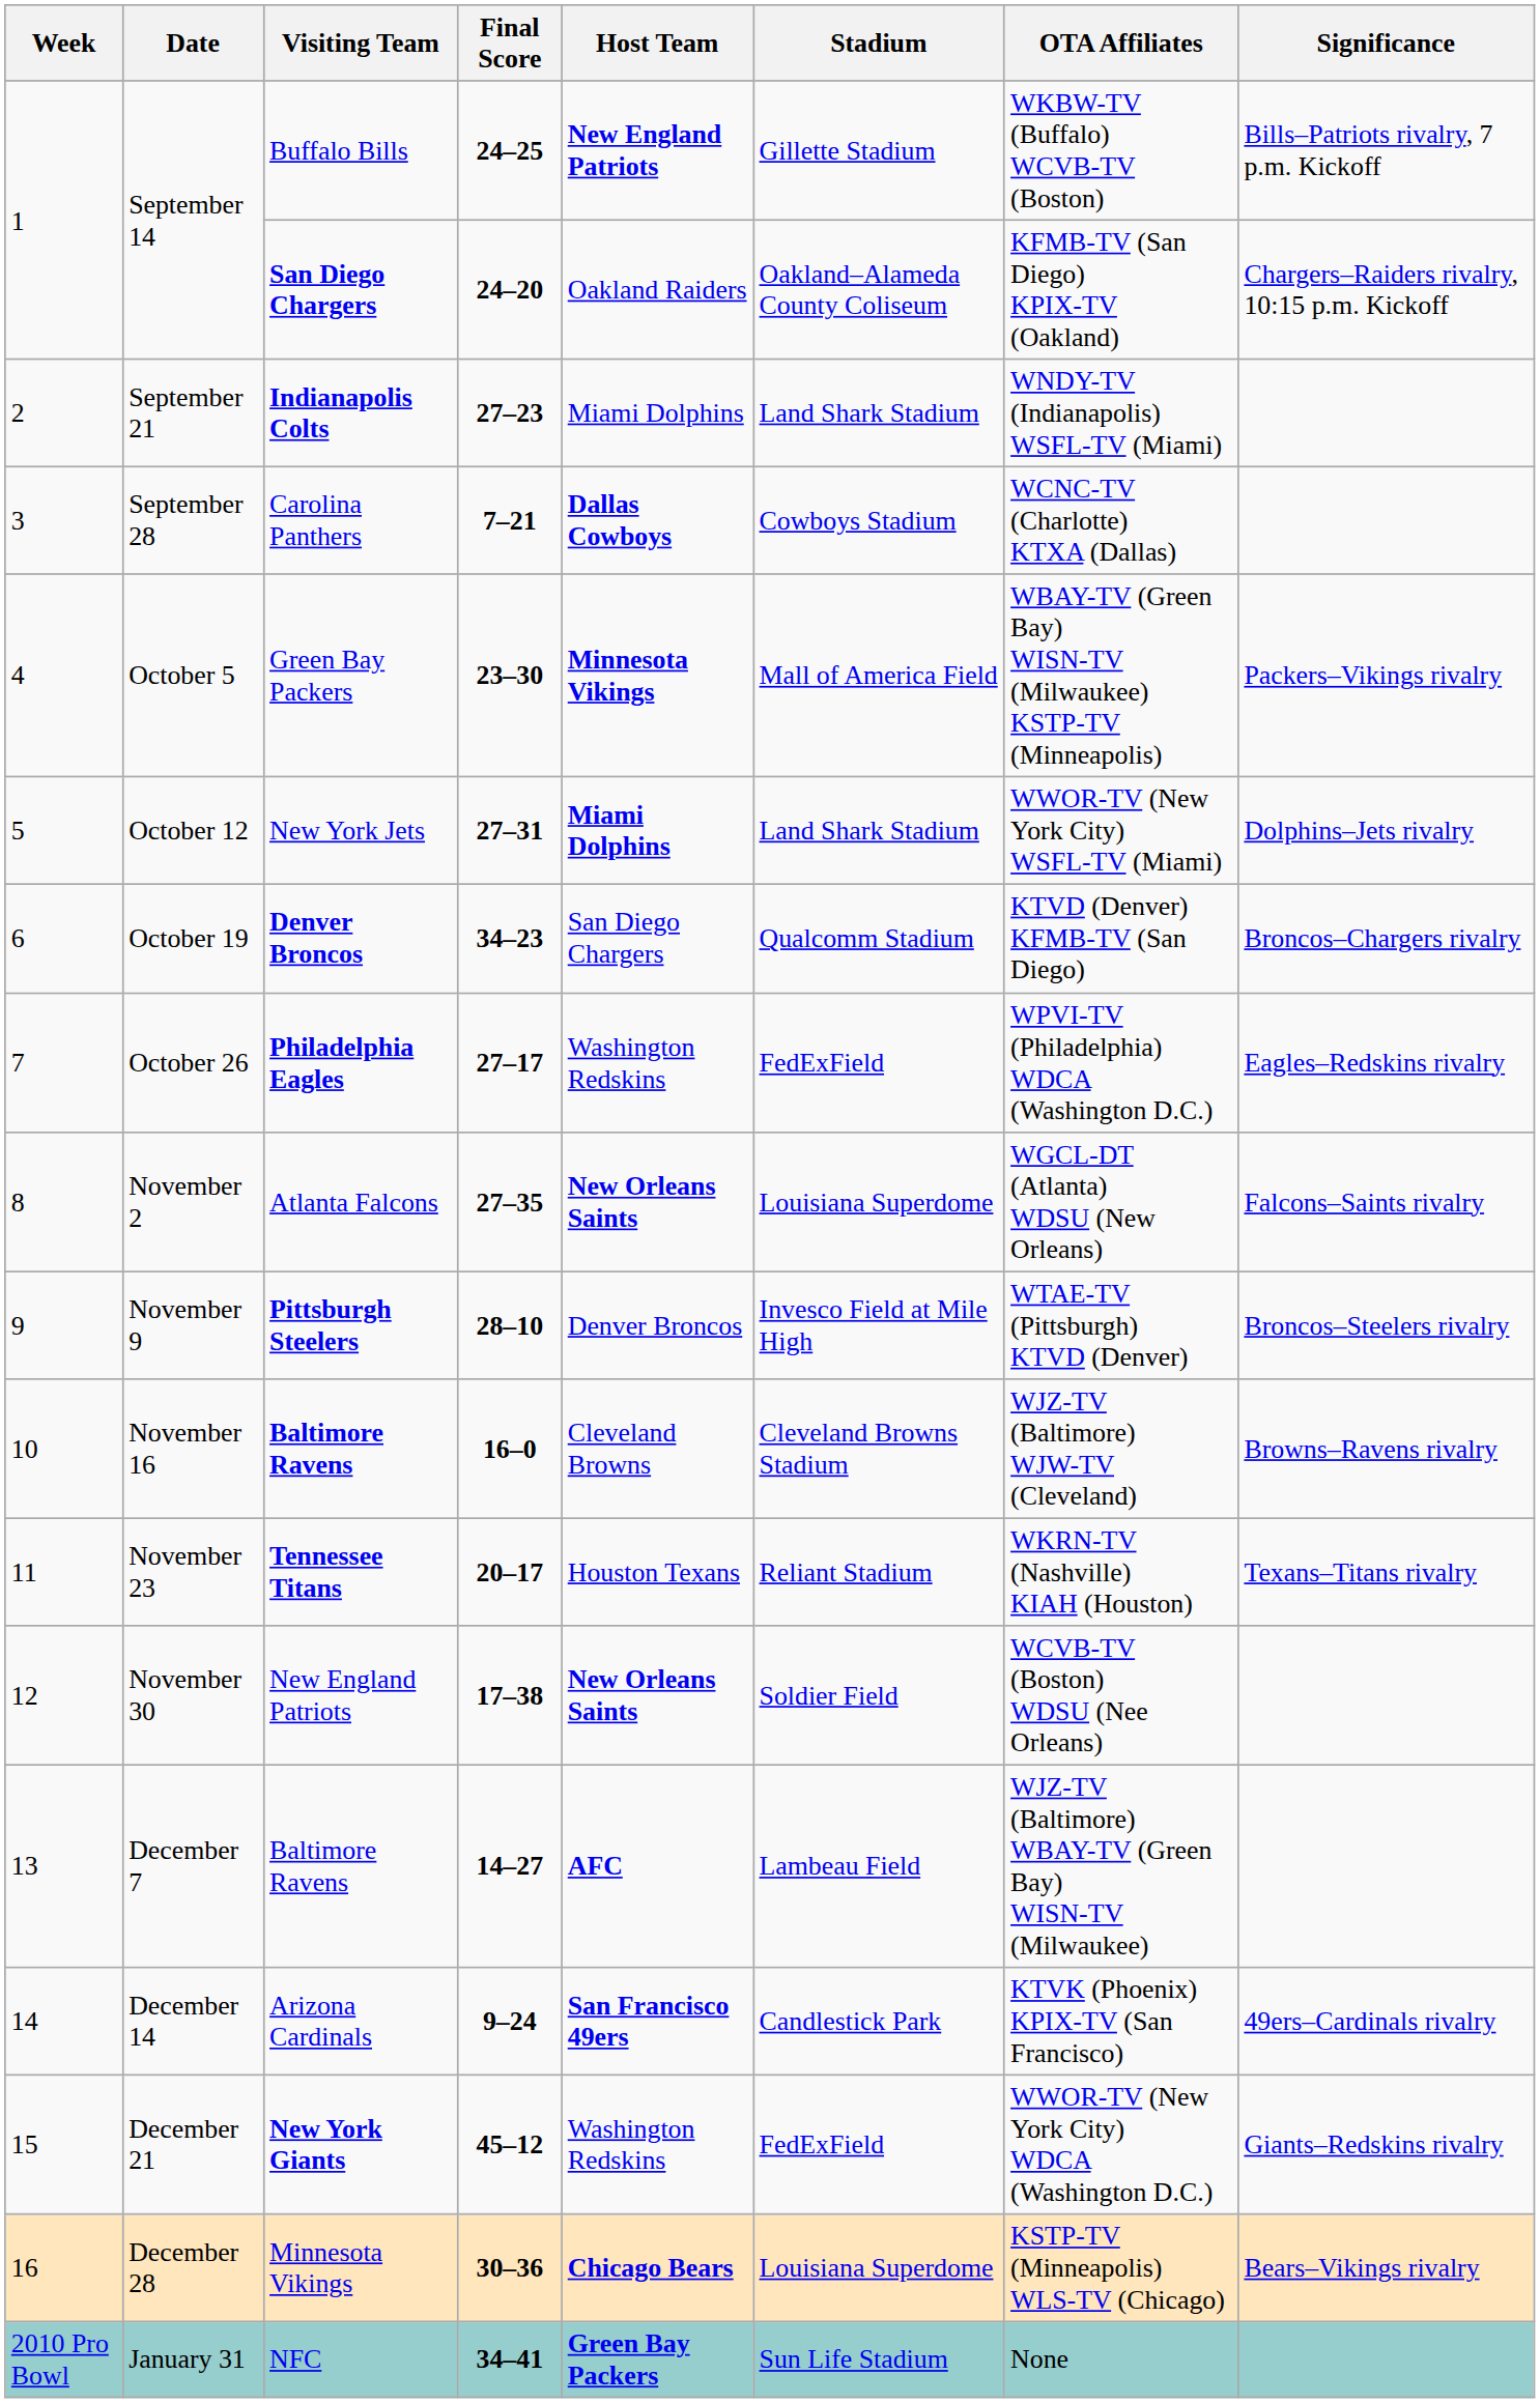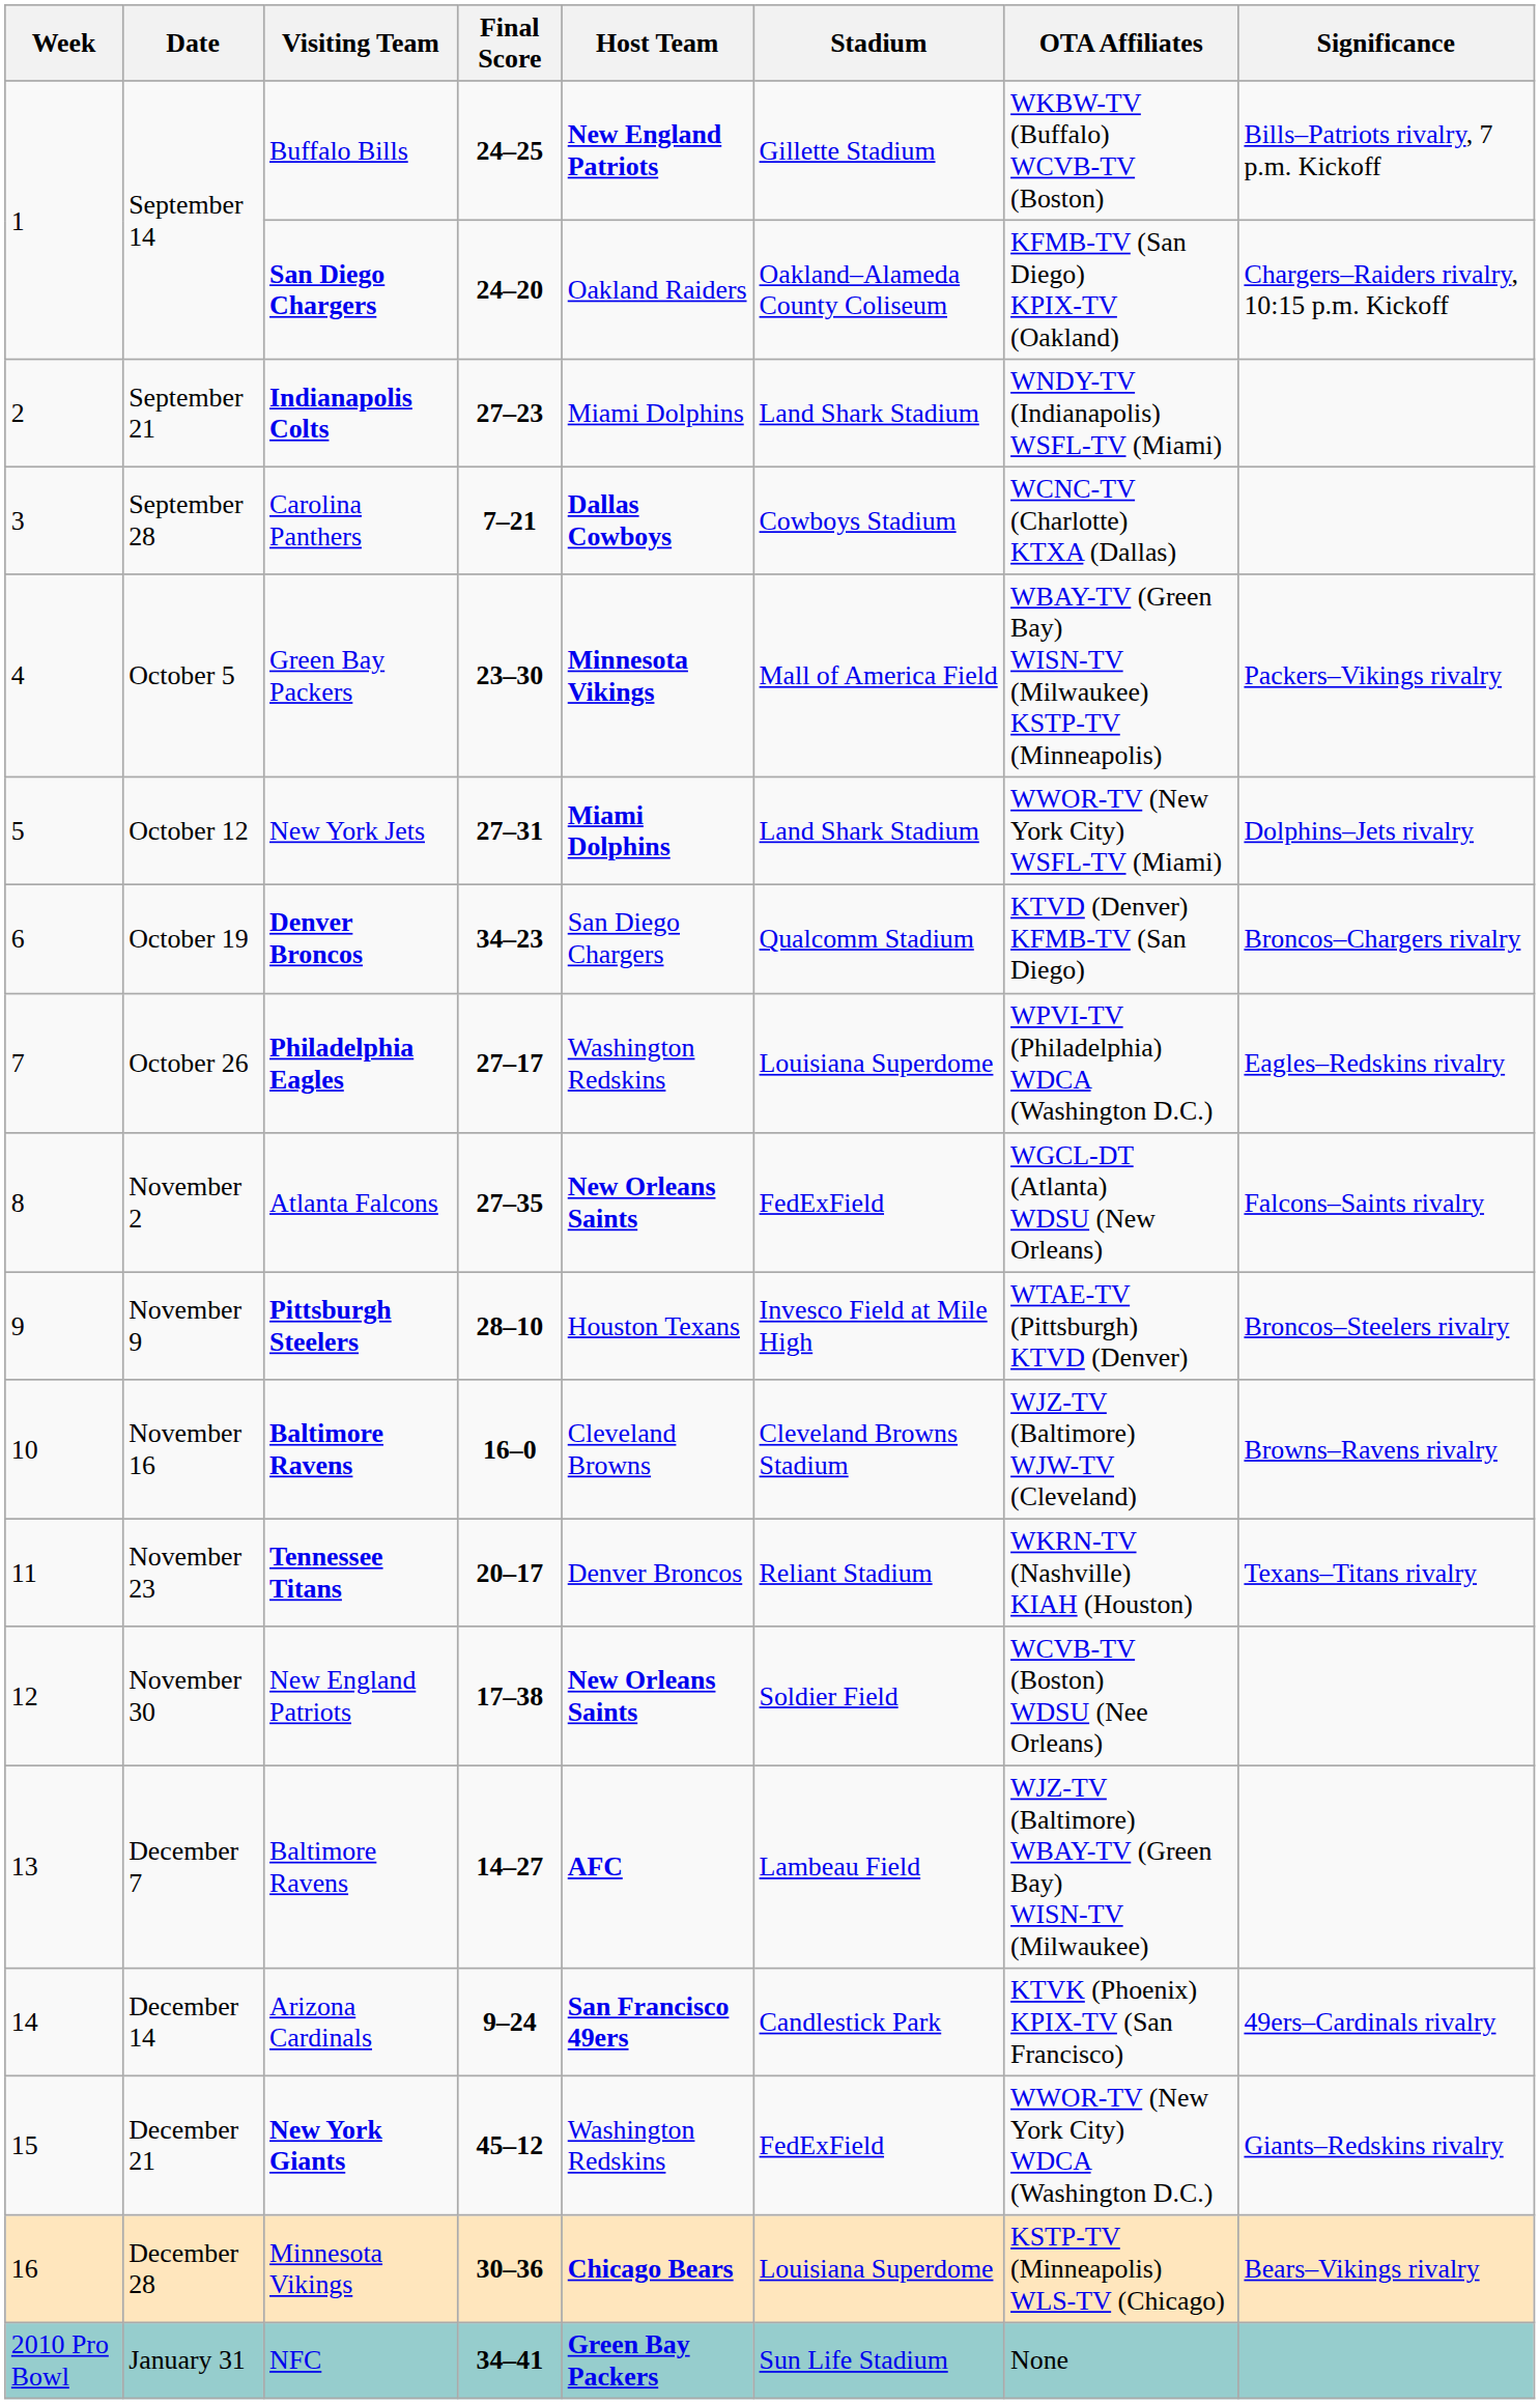October 26 | Stadium: FedExField -> Louisiana Superdome
November 2 | Stadium: Louisiana Superdome -> FedExField
November 9 | Host Team: Denver Broncos -> Houston Texans
November 23 | Host Team: Houston Texans -> Denver Broncos
